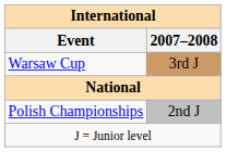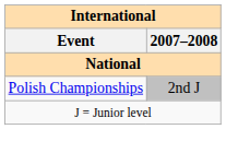- row: Warsaw Cup | 3rd J
